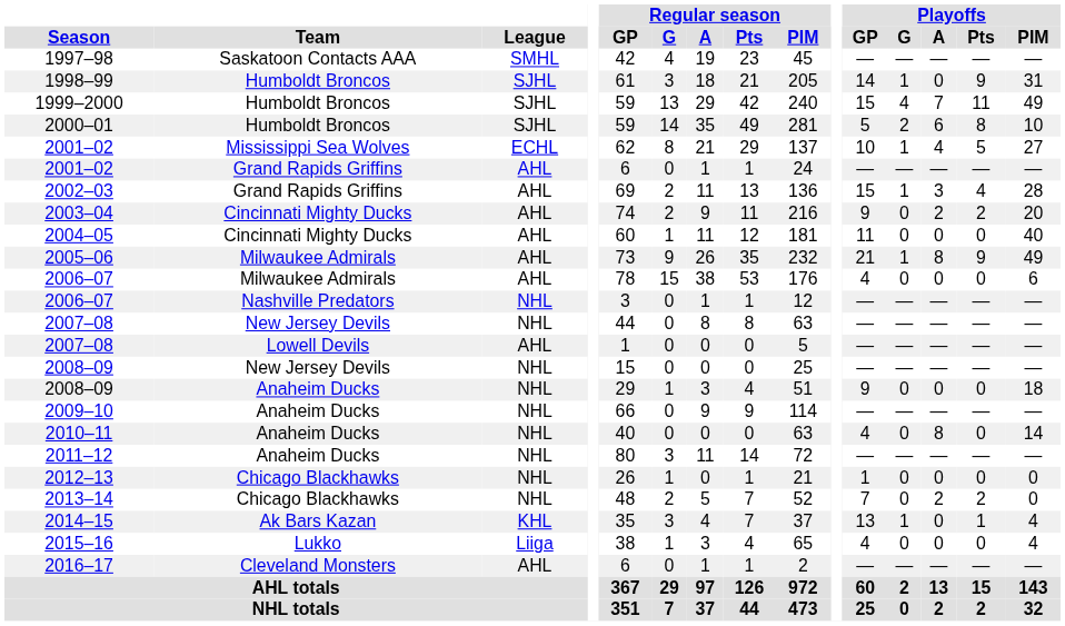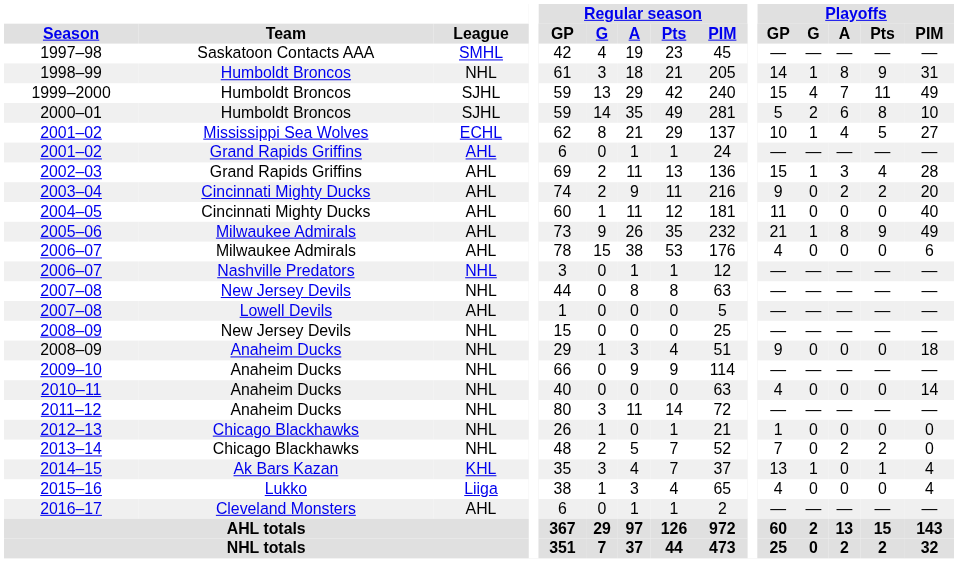1998–99 | League: SJHL -> NHL
1998–99 | Playoffs / A: 0 -> 8
2010–11 | Playoffs / A: 8 -> 0
